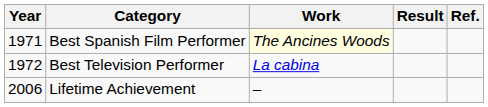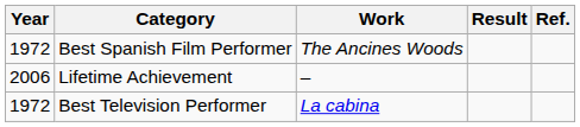Best Spanish Film Performer | Year: 1971 -> 1972
Best Spanish Film Performer | Work: lightyellow background -> no background
rows swapped: Best Television Performer <-> Lifetime Achievement
